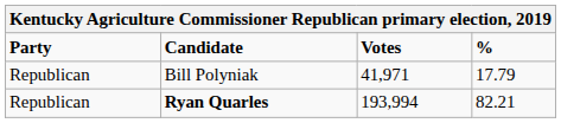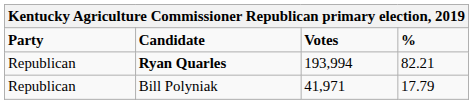rows swapped: Ryan Quarles <-> Bill Polyniak
